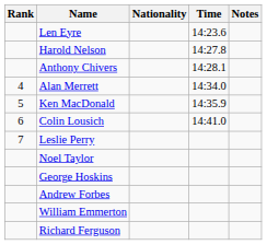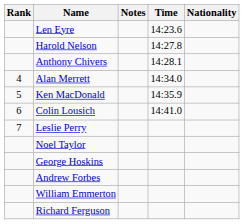columns swapped: Nationality <-> Notes
